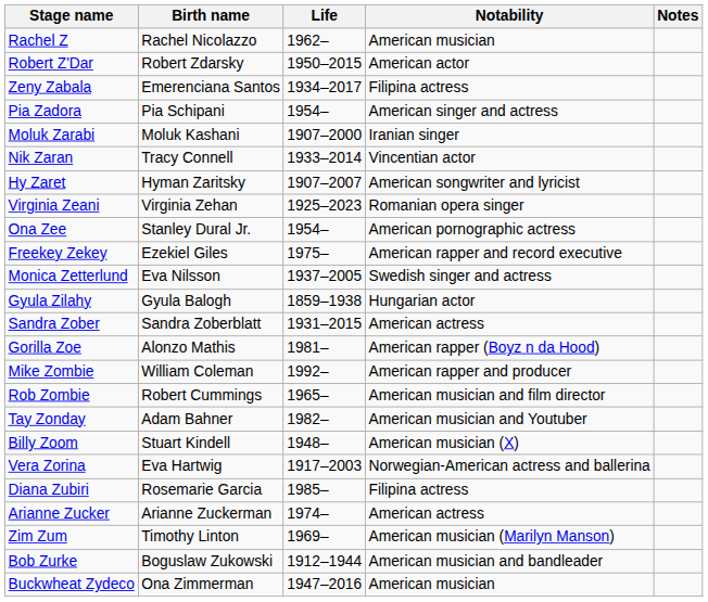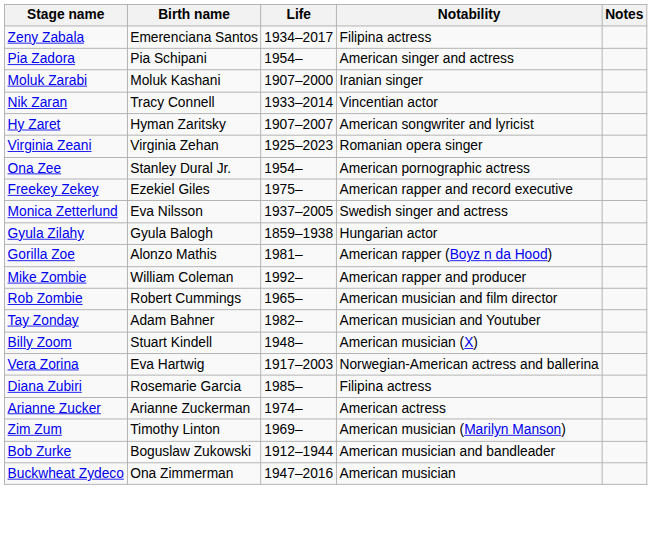- row: Rachel Z | Rachel Nicolazzo | 1962– | American musician
- row: Robert Z'Dar | Robert Zdarsky | 1950–2015 | American actor
- row: Sandra Zober | Sandra Zoberblatt | 1931–2015 | American actress
